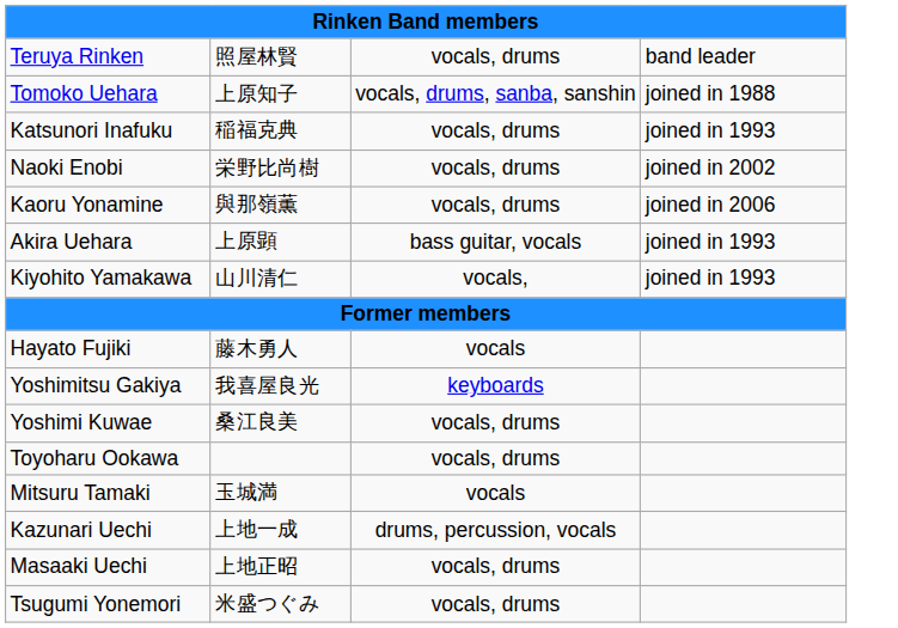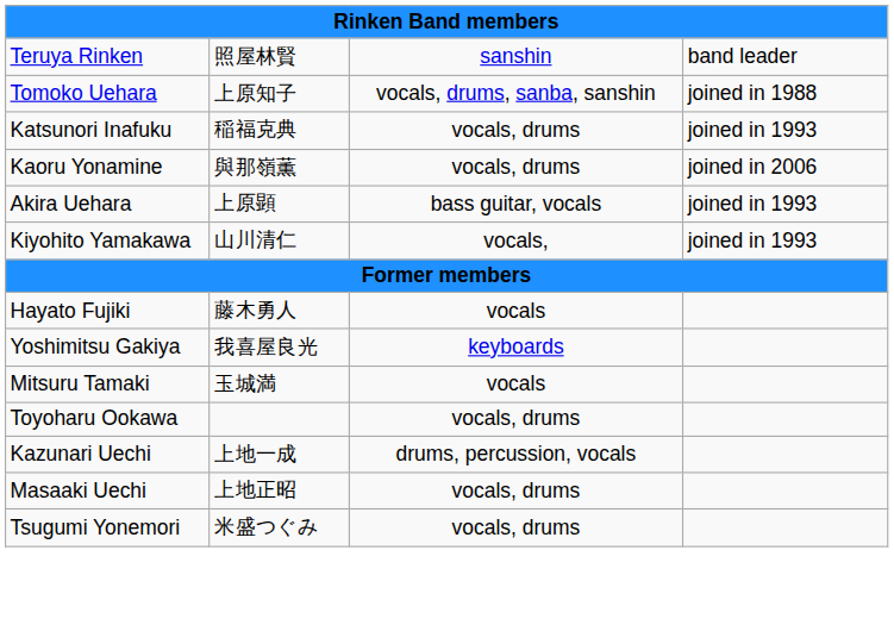Teruya Rinken | column 3: vocals, drums -> sanshin
- row: Naoki Enobi | 栄野比尚樹 | vocals, drums | joined in 2002
- row: Yoshimi Kuwae | 桑江良美 | vocals, drums
rows swapped: Toyoharu Ookawa <-> Mitsuru Tamaki
